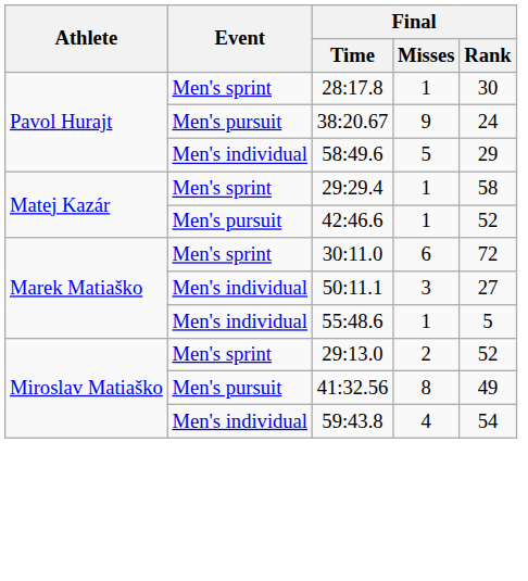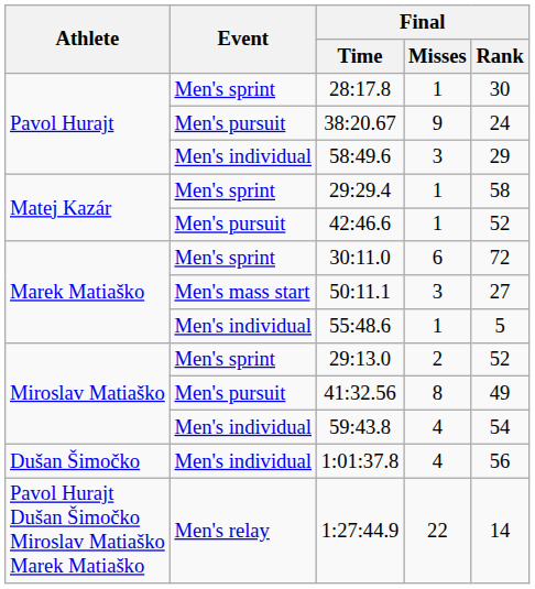58:49.6 | Final / Misses: 5 -> 3
50:11.1 | Event: Men's individual -> Men's mass start
+ row: Dušan Šimočko | Men's individual | 1:01:37.8 | 4 | 56
+ row: Pavol Hurajt Dušan Šimočko Miroslav Matiaško Marek Matiaško | Men's relay | 1:27:44.9 | 22 | 14
